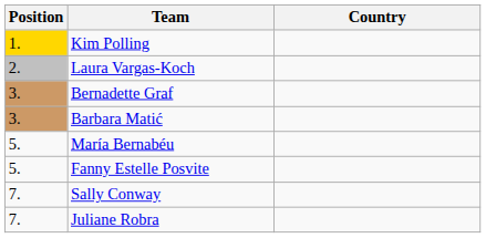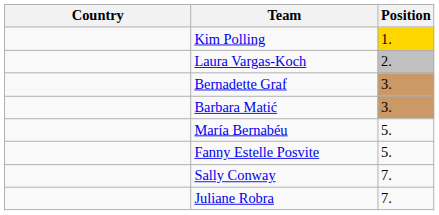columns swapped: Position <-> Country
